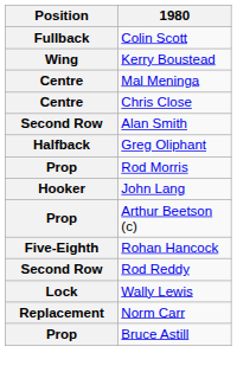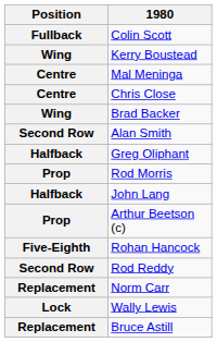+ row: Wing | Brad Backer
John Lang | Position: Hooker -> Halfback
rows swapped: Wally Lewis <-> Norm Carr
Bruce Astill | Position: Prop -> Replacement
